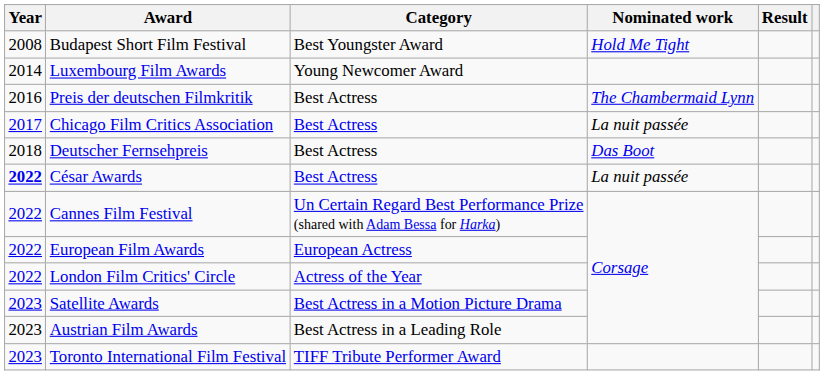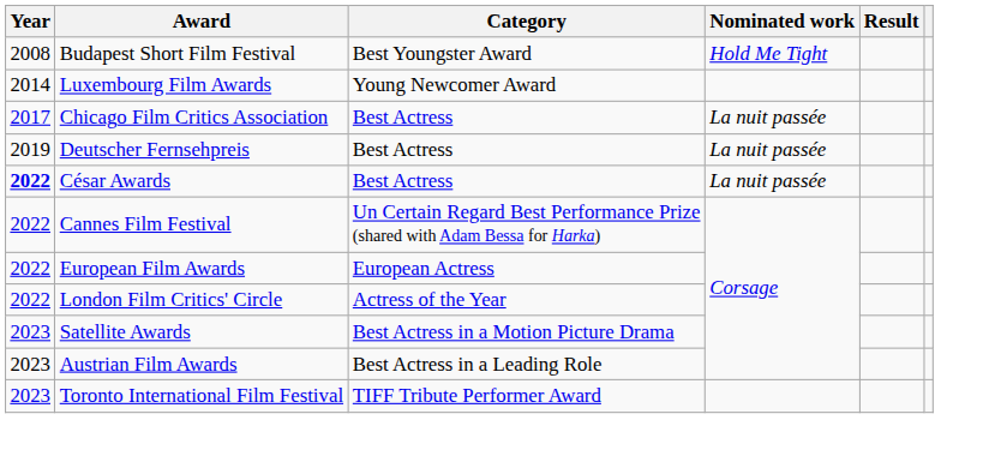- row: 2016 | Preis der deutschen Filmkritik | Best Actress | The Chambermaid Lynn
Deutscher Fernsehpreis | Year: 2018 -> 2019
Deutscher Fernsehpreis | Nominated work: Das Boot -> La nuit passée
